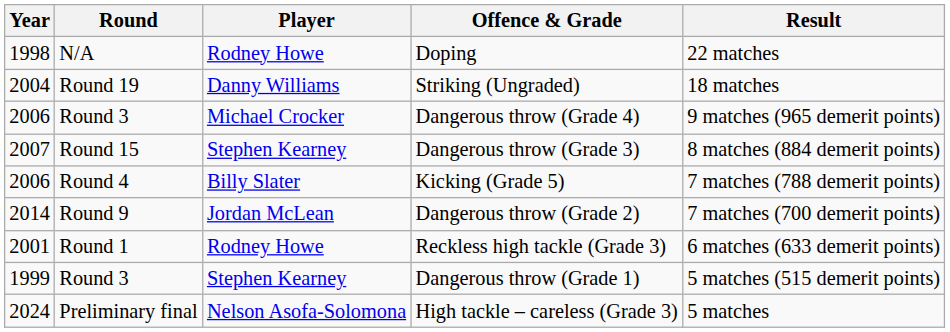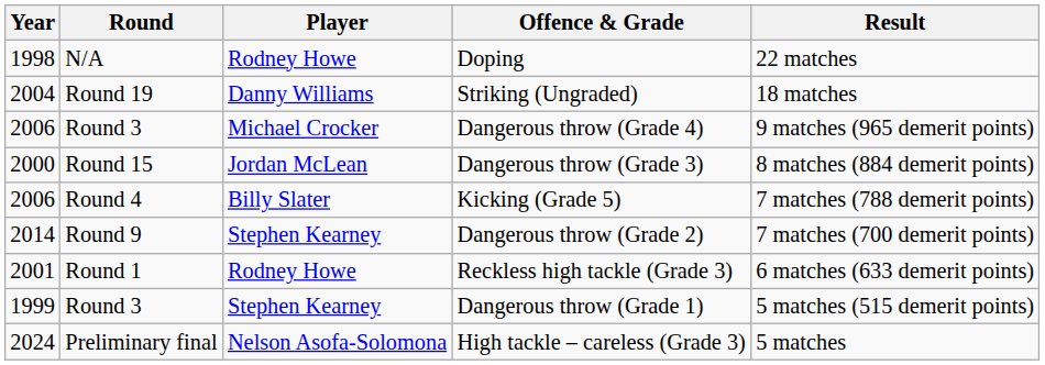Dangerous throw (Grade 3) | Year: 2007 -> 2000
Dangerous throw (Grade 3) | Player: Stephen Kearney -> Jordan McLean
Dangerous throw (Grade 2) | Player: Jordan McLean -> Stephen Kearney
